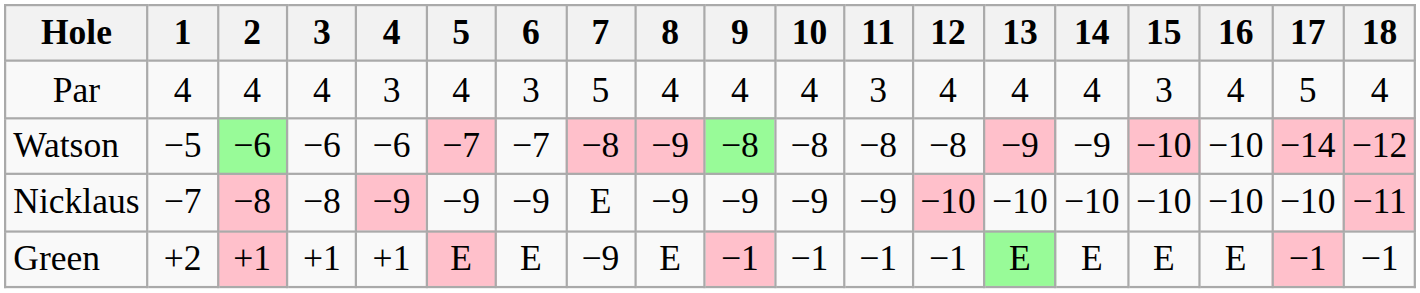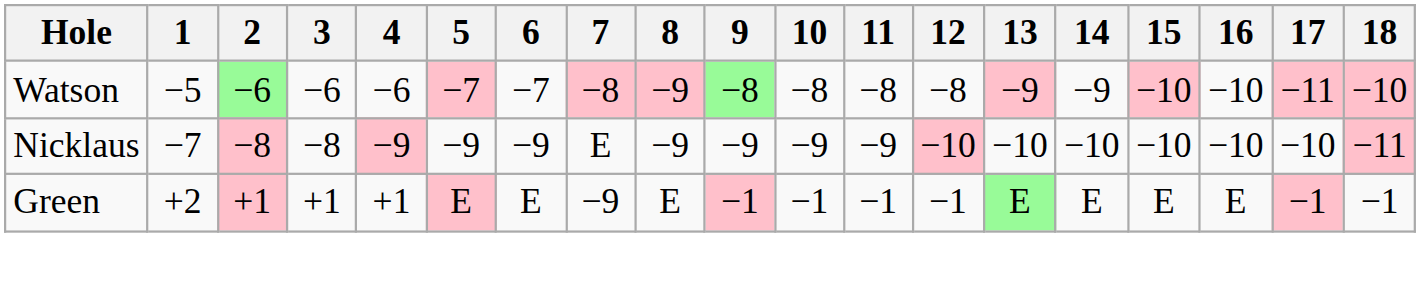- row: Par | 4 | 4 | 4 | 3 | 4 | 3 | 5 | 4 | 4 | 4 | 3 | 4 | 4 | 4 | 3 | 4 | 5 | 4
Watson | 17: −14 -> −11
Watson | 18: −12 -> −10
